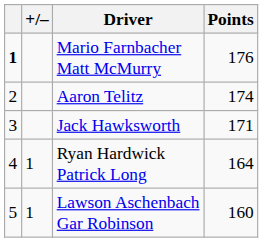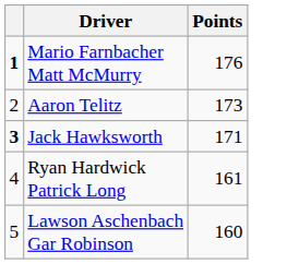- column: +/– | 1 | 1
Aaron Telitz | Points: 174 -> 173
Jack Hawksworth | column 1: normal -> bold
Ryan Hardwick Patrick Long | Points: 164 -> 161
